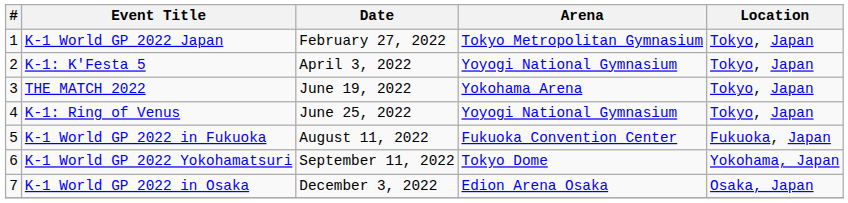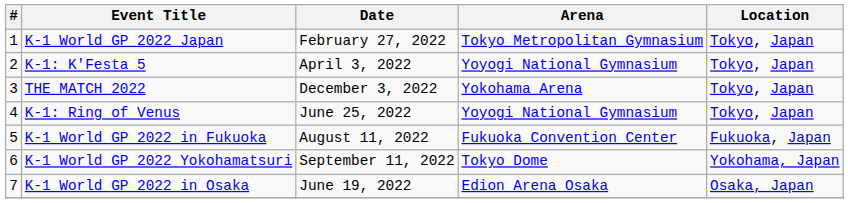THE MATCH 2022 | Date: June 19, 2022 -> December 3, 2022
K-1 World GP 2022 in Osaka | Date: December 3, 2022 -> June 19, 2022
